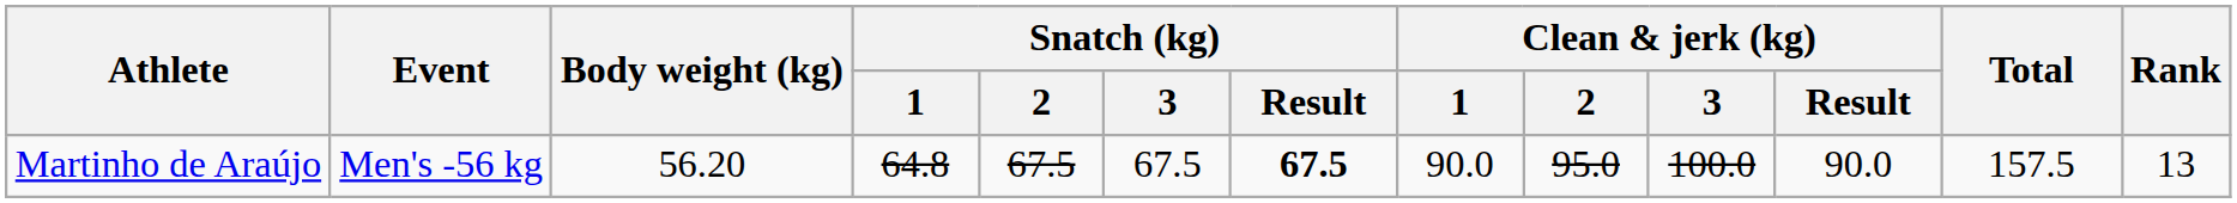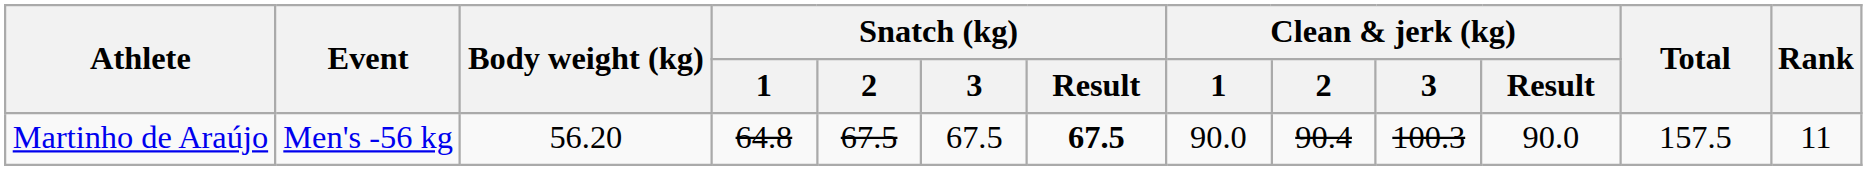Martinho de Araújo | Clean & jerk (kg) / 2: 95.0 -> 90.4
Martinho de Araújo | Clean & jerk (kg) / 3: 100.0 -> 100.3
Martinho de Araújo | Rank: 13 -> 11
